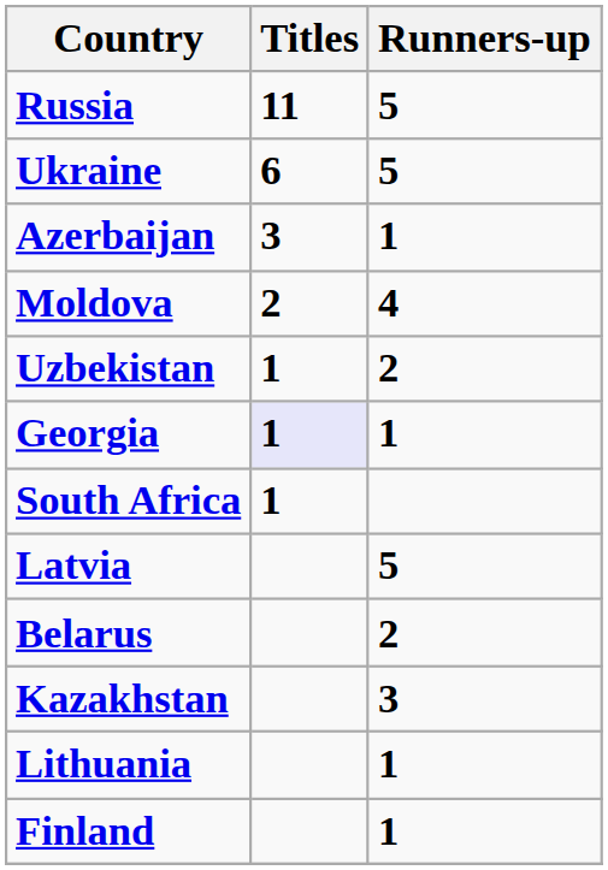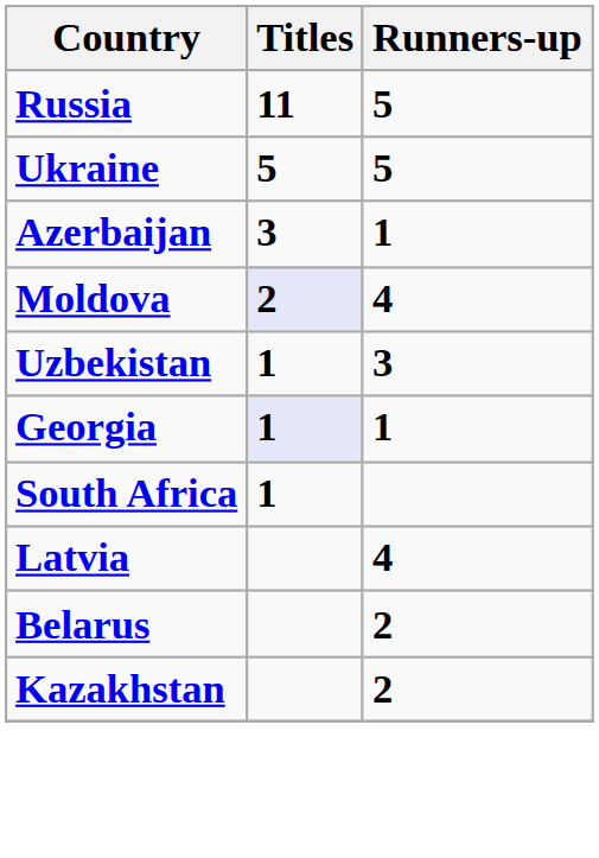Ukraine | Titles: 6 -> 5
Moldova | Titles: no background -> lavender background
Uzbekistan | Runners-up: 2 -> 3
Latvia | Runners-up: 5 -> 4
Kazakhstan | Runners-up: 3 -> 2
- row: Lithuania | 1
- row: Finland | 1
